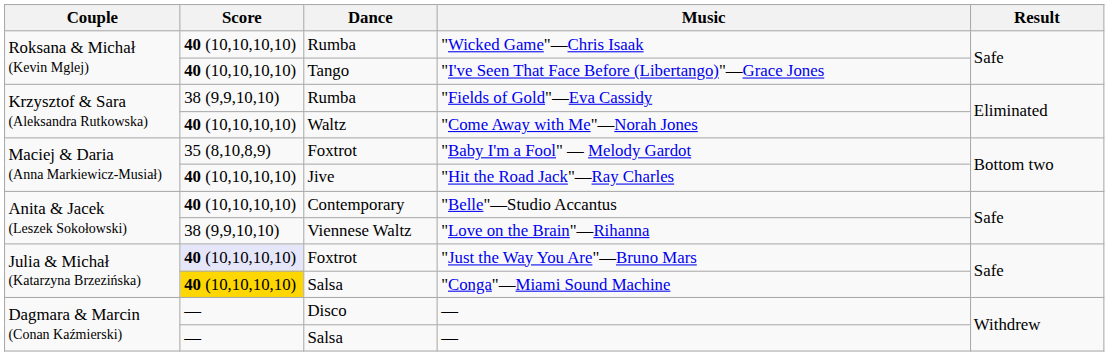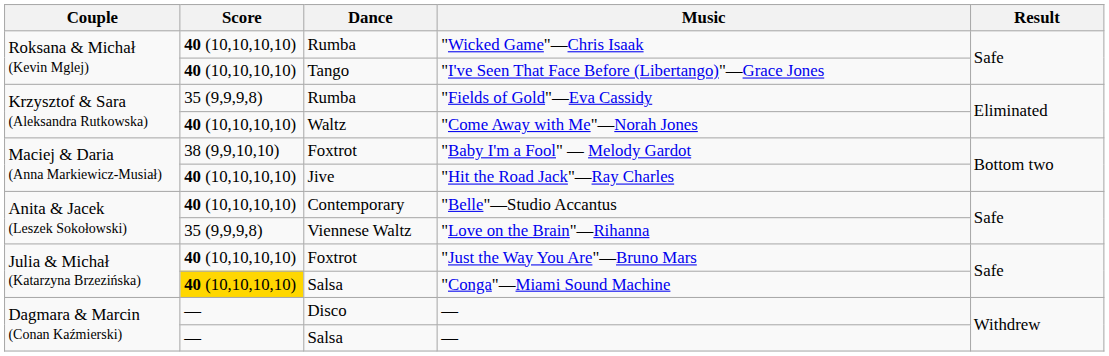"Fields of Gold"—Eva Cassidy | Score: 38 (9,9,10,10) -> 35 (9,9,9,8)
"Baby I'm a Fool" — Melody Gardot | Score: 35 (8,10,8,9) -> 38 (9,9,10,10)
"Love on the Brain"—Rihanna | Score: 38 (9,9,10,10) -> 35 (9,9,9,8)
"Just the Way You Are"—Bruno Mars | Score: lavender background -> no background
